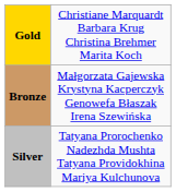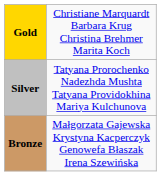rows swapped: Silver <-> Bronze
